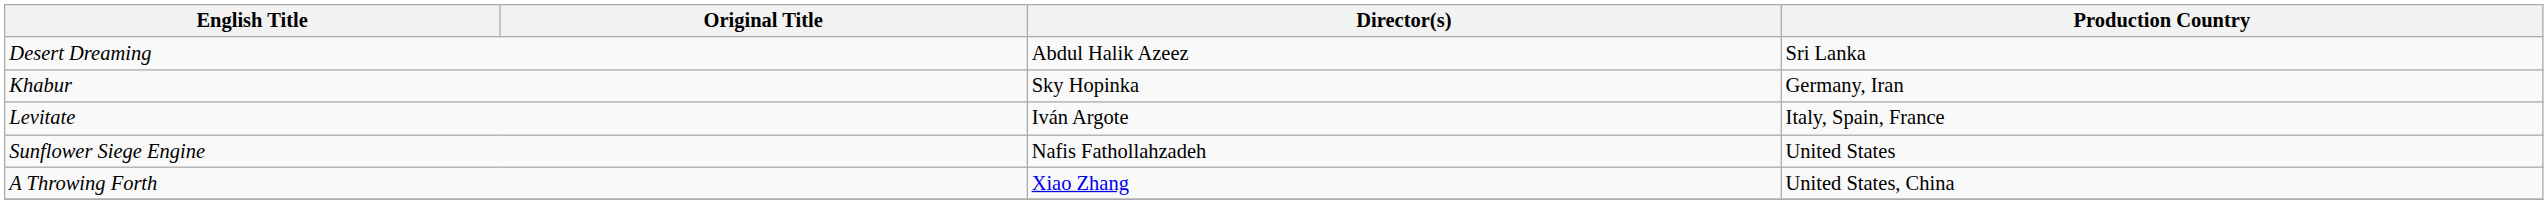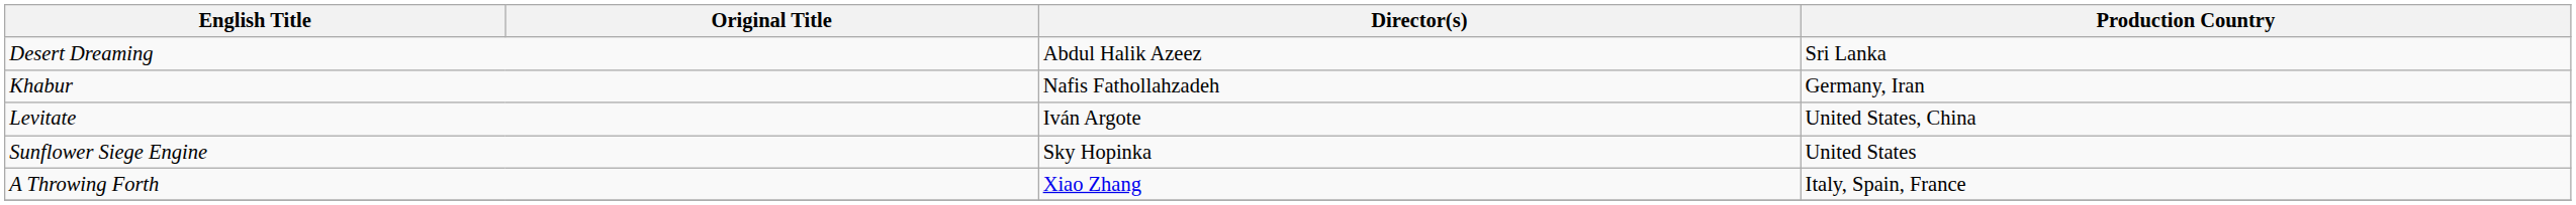Khabur | Director(s): Sky Hopinka -> Nafis Fathollahzadeh
Levitate | Production Country: Italy, Spain, France -> United States, China
Sunflower Siege Engine | Director(s): Nafis Fathollahzadeh -> Sky Hopinka
A Throwing Forth | Production Country: United States, China -> Italy, Spain, France
